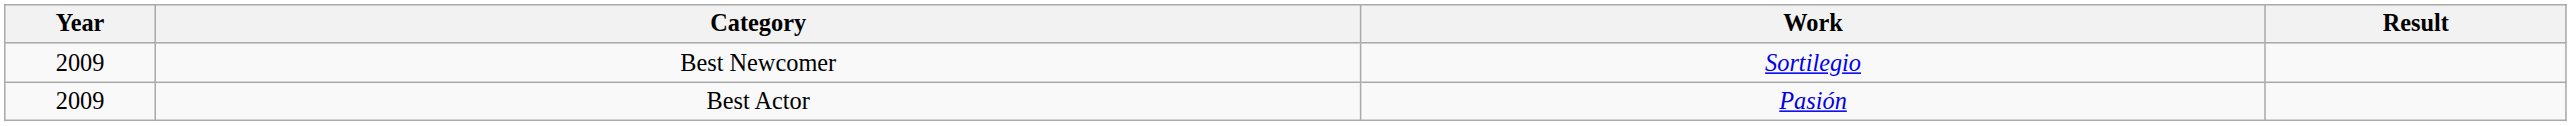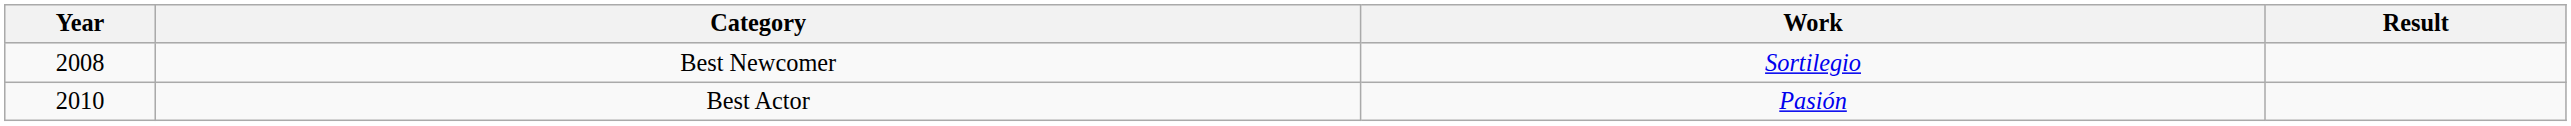Best Newcomer | Year: 2009 -> 2008
Best Actor | Year: 2009 -> 2010
